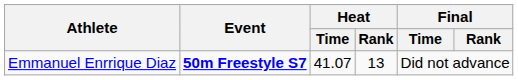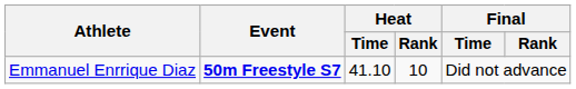Emmanuel Enrrique Diaz | Heat / Time: 41.07 -> 41.10
Emmanuel Enrrique Diaz | Heat / Rank: 13 -> 10
